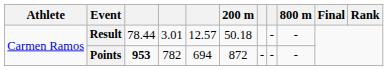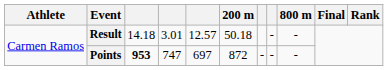Result | column 3: 78.44 -> 14.18
Points | column 4: 782 -> 747
Points | column 5: 694 -> 697
